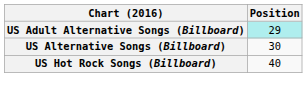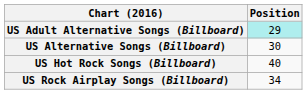+ row: US Rock Airplay Songs (Billboard) | 34
